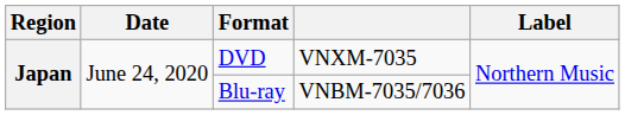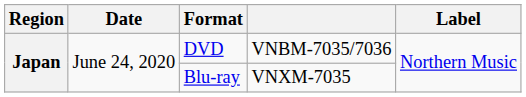DVD | column 4: VNXM-7035 -> VNBM-7035/7036
Blu-ray | column 4: VNBM-7035/7036 -> VNXM-7035
